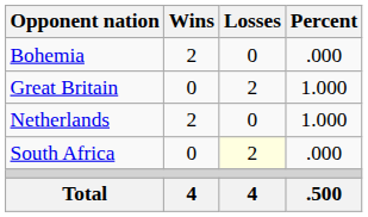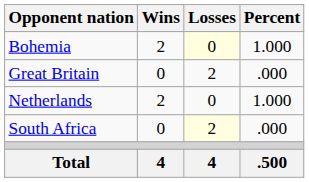Bohemia | Losses: no background -> lightyellow background
Bohemia | Percent: .000 -> 1.000
Great Britain | Percent: 1.000 -> .000
